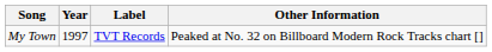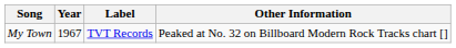My Town | Year: 1997 -> 1967
